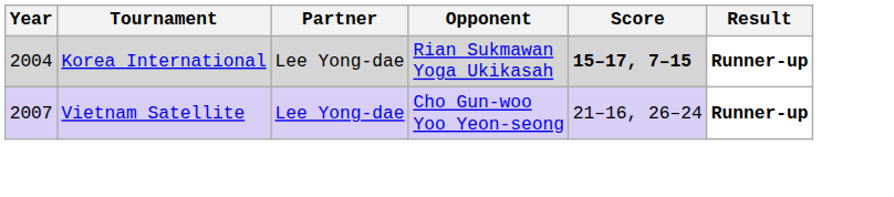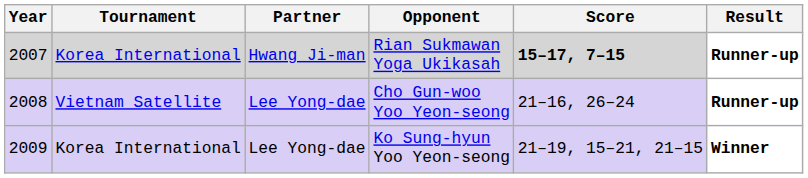Rian Sukmawan Yoga Ukikasah | Year: 2004 -> 2007
Rian Sukmawan Yoga Ukikasah | Partner: Lee Yong-dae -> Hwang Ji-man
Cho Gun-woo Yoo Yeon-seong | Year: 2007 -> 2008
+ row: 2009 | Korea International | Lee Yong-dae | Ko Sung-hyun Yoo Yeon-seong | 21–19, 15–21, 21–15 | Winner
